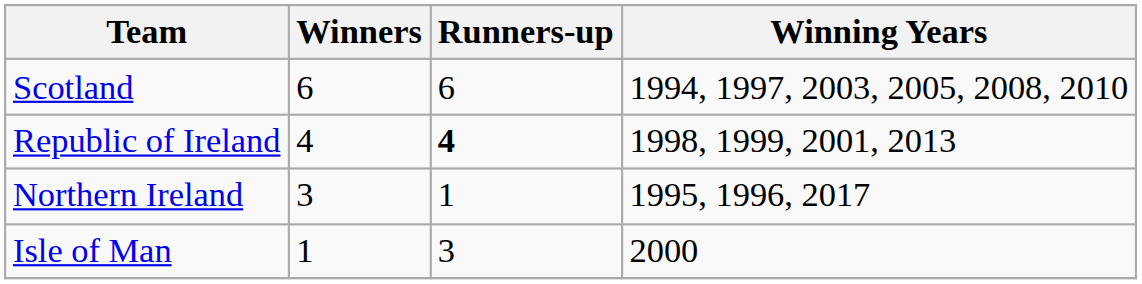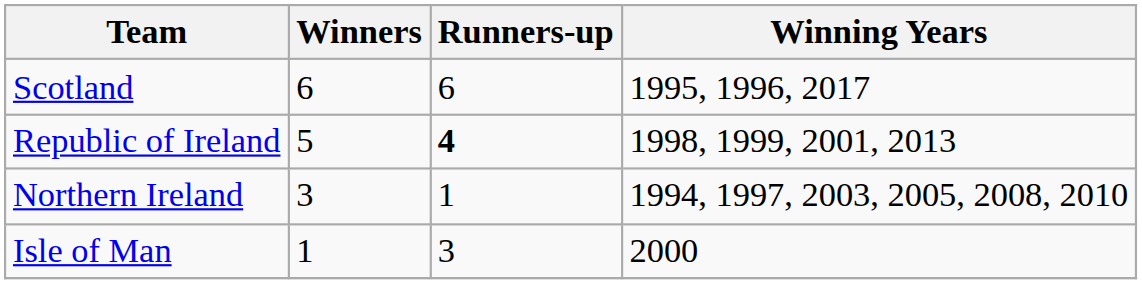Scotland | Winning Years: 1994, 1997, 2003, 2005, 2008, 2010 -> 1995, 1996, 2017
Republic of Ireland | Winners: 4 -> 5
Northern Ireland | Winning Years: 1995, 1996, 2017 -> 1994, 1997, 2003, 2005, 2008, 2010
